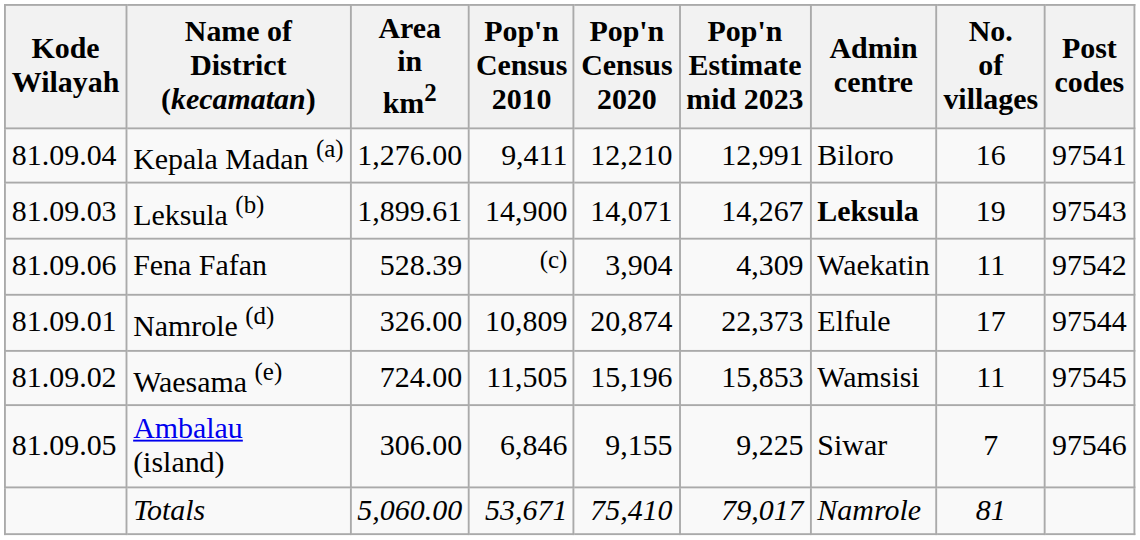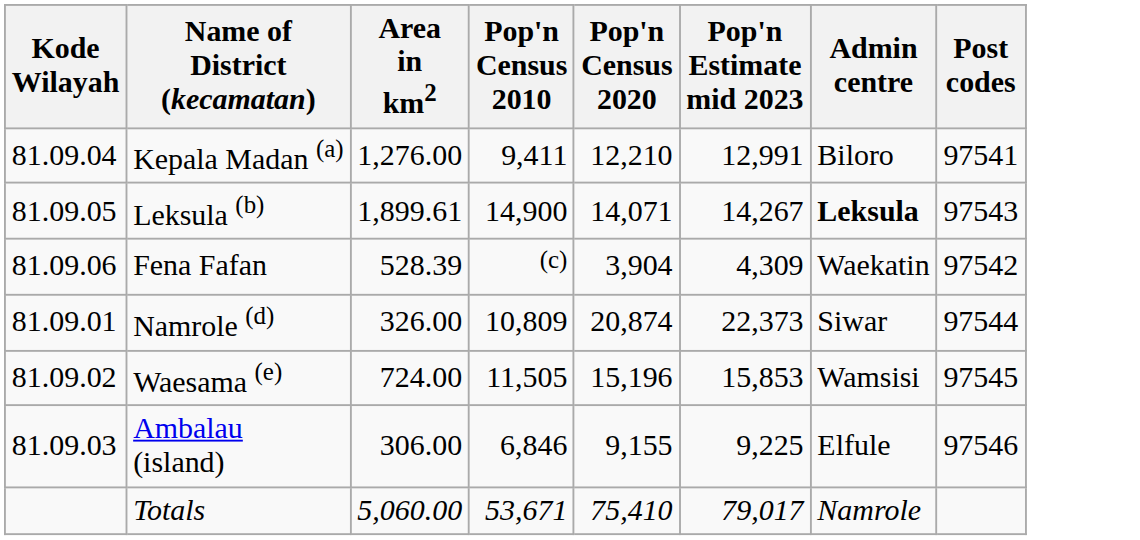- column: No. of villages | 16 | 19 | 11 | 17 | 11 | 7 | 81
Leksula (b) | Kode Wilayah: 81.09.03 -> 81.09.05
Namrole (d) | Admin centre: Elfule -> Siwar
Ambalau (island) | Kode Wilayah: 81.09.05 -> 81.09.03
Ambalau (island) | Admin centre: Siwar -> Elfule
